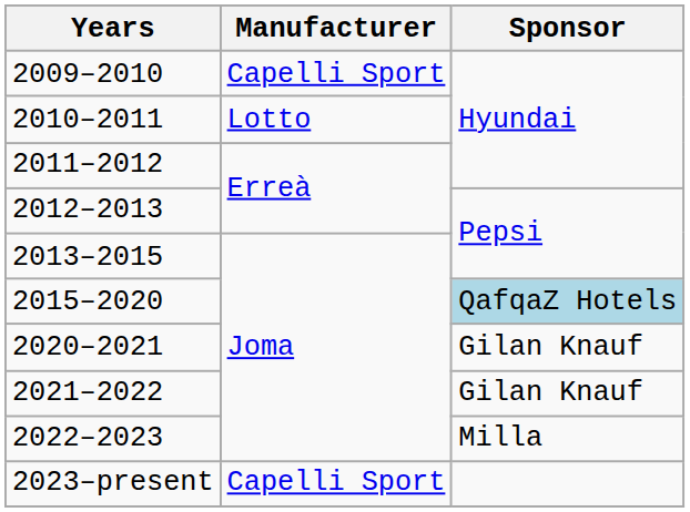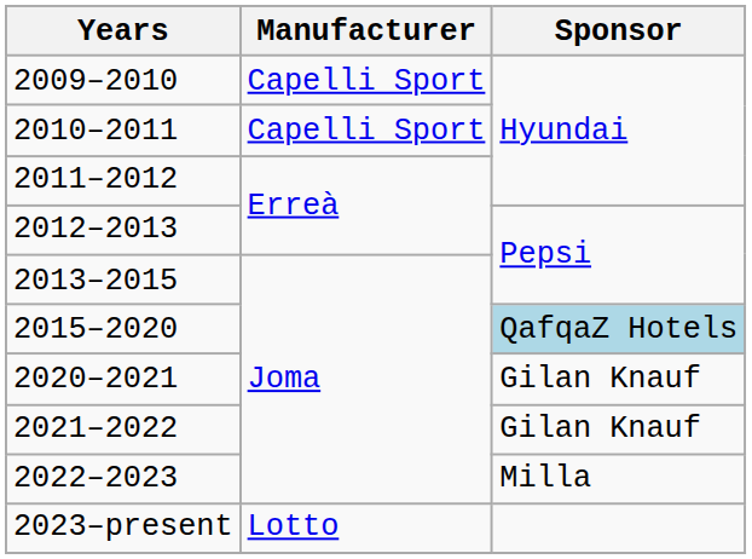2010–2011 | Manufacturer: Lotto -> Capelli Sport
2023–present | Manufacturer: Capelli Sport -> Lotto
